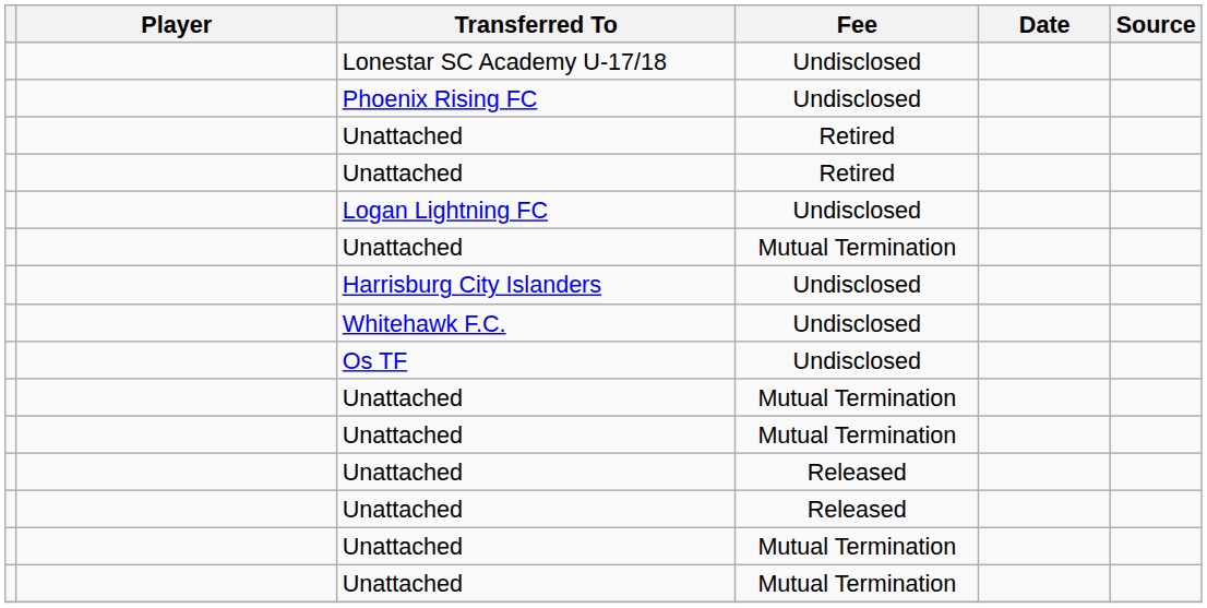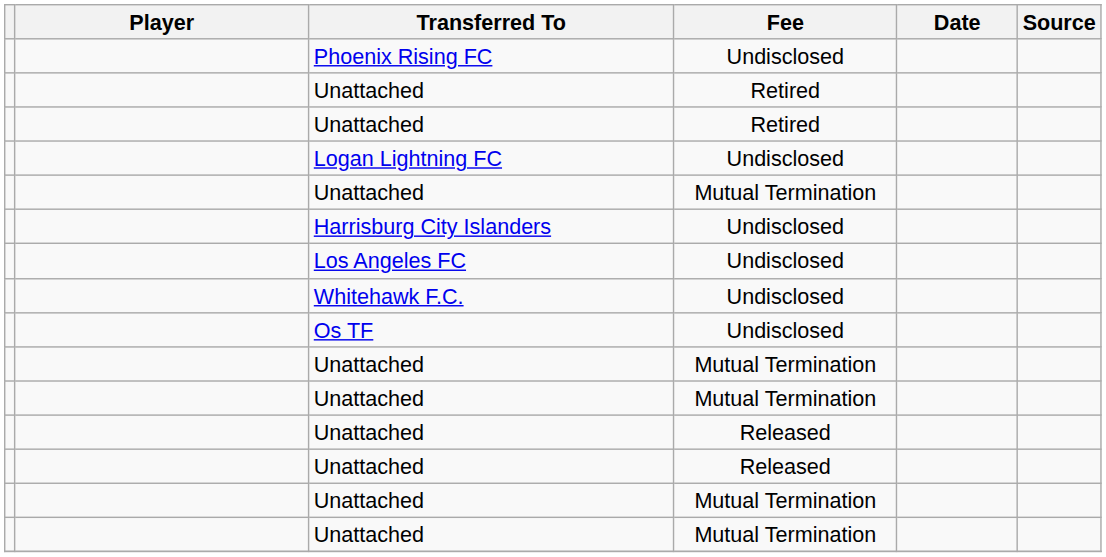- row: Lonestar SC Academy U-17/18 | Undisclosed
+ row: Los Angeles FC | Undisclosed
